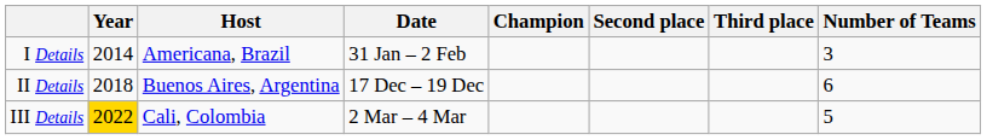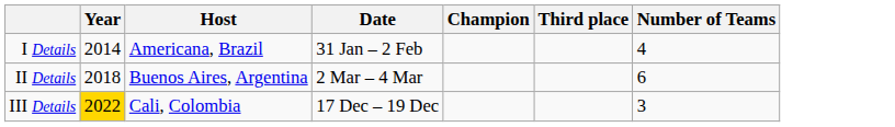- column: Second place
I Details | Number of Teams: 3 -> 4
II Details | Date: 17 Dec – 19 Dec -> 2 Mar – 4 Mar
III Details | Date: 2 Mar – 4 Mar -> 17 Dec – 19 Dec
III Details | Number of Teams: 5 -> 3
